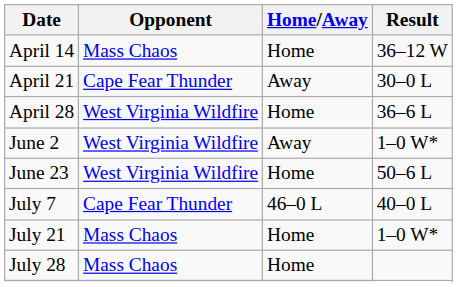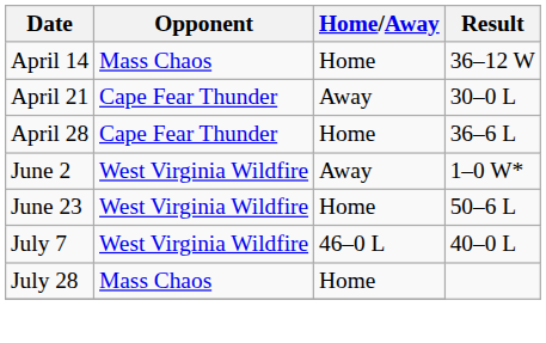April 28 | Opponent: West Virginia Wildfire -> Cape Fear Thunder
July 7 | Opponent: Cape Fear Thunder -> West Virginia Wildfire
- row: July 21 | Mass Chaos | Home | 1–0 W*
